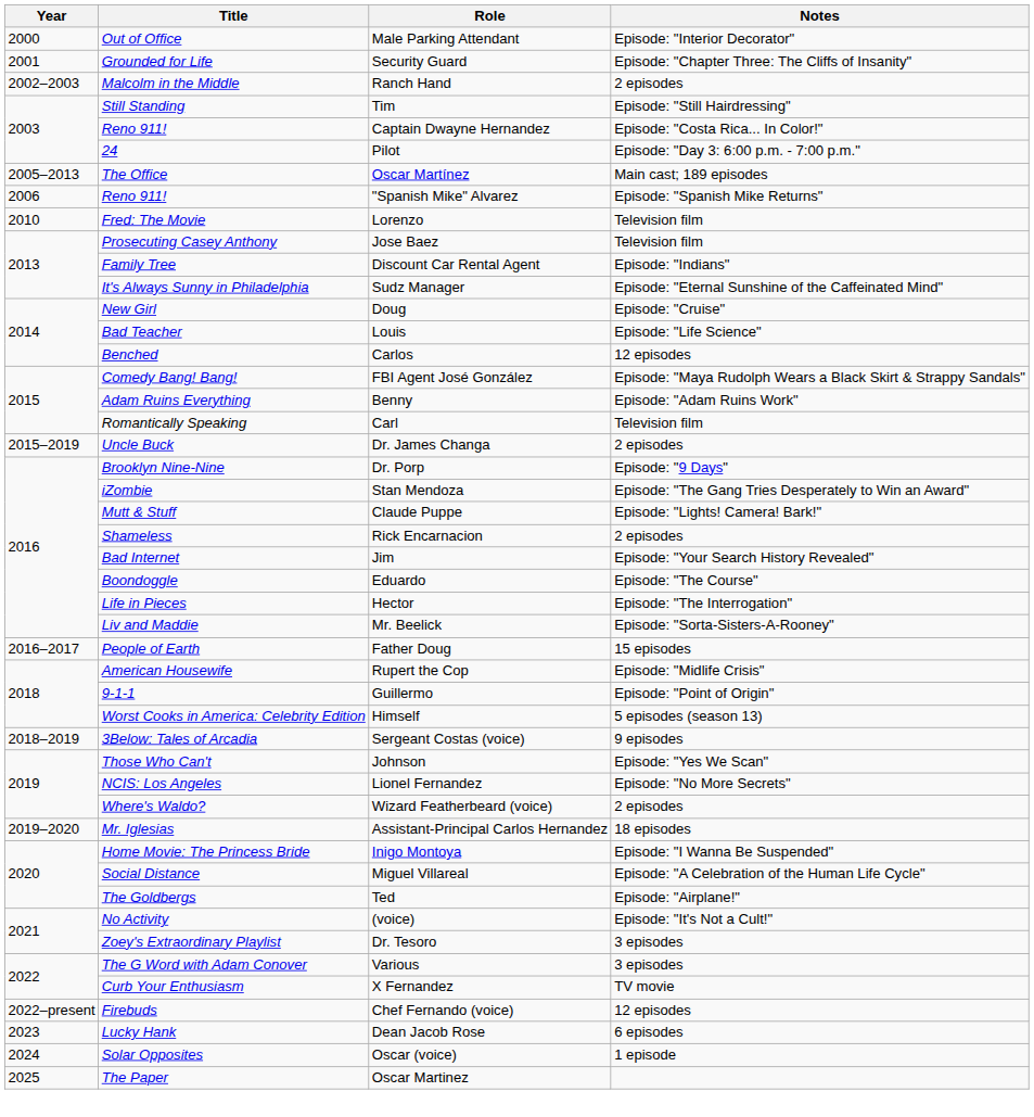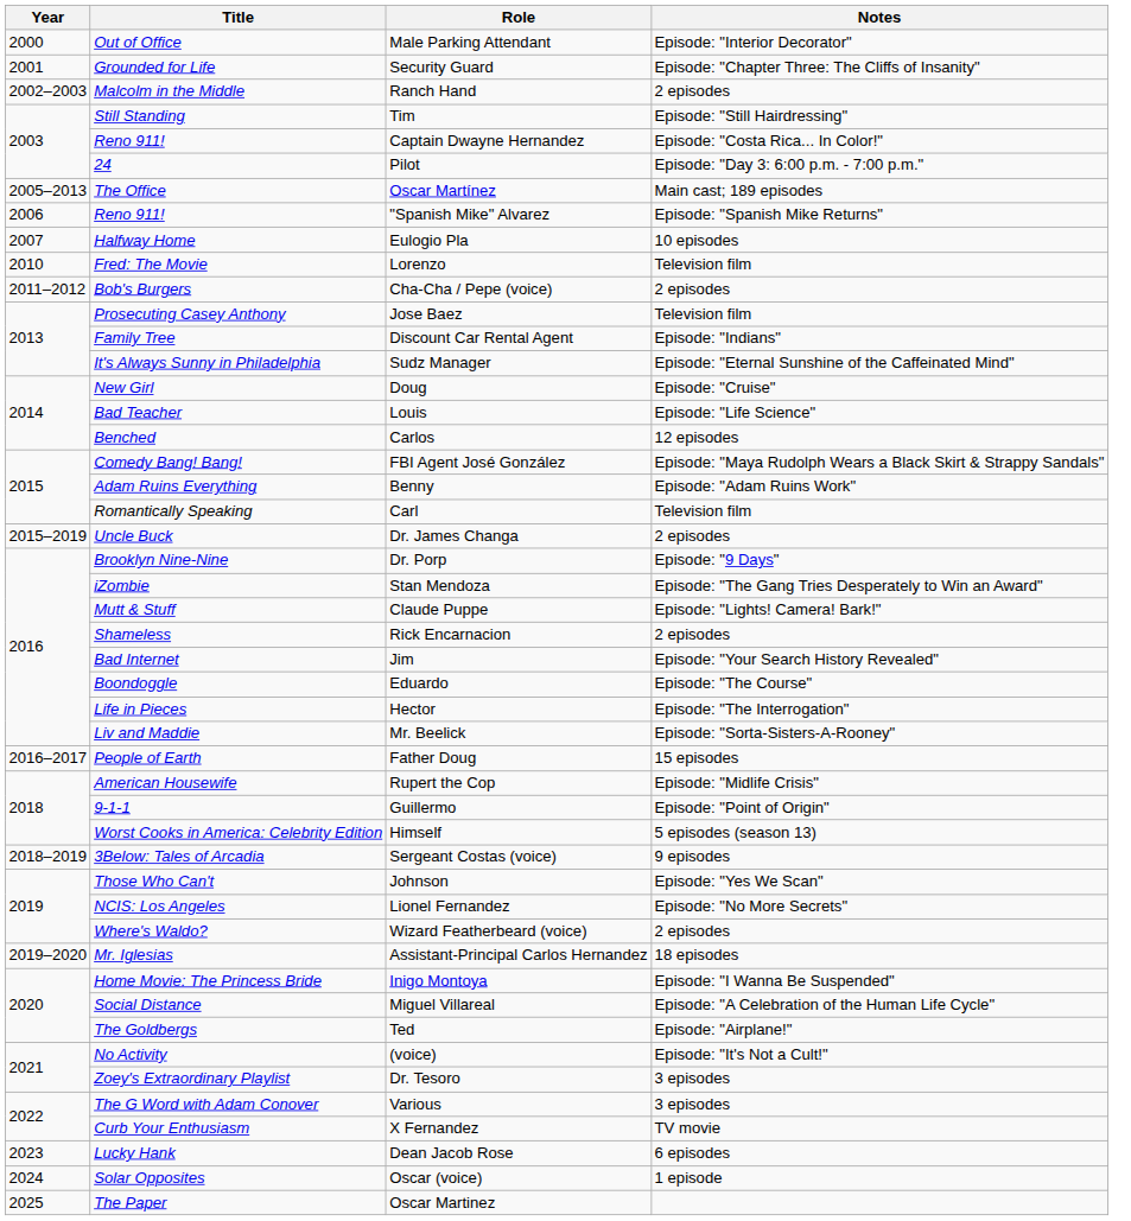+ row: 2007 | Halfway Home | Eulogio Pla | 10 episodes
+ row: 2011–2012 | Bob's Burgers | Cha-Cha / Pepe (voice) | 2 episodes
- row: 2022–present | Firebuds | Chef Fernando (voice) | 12 episodes
